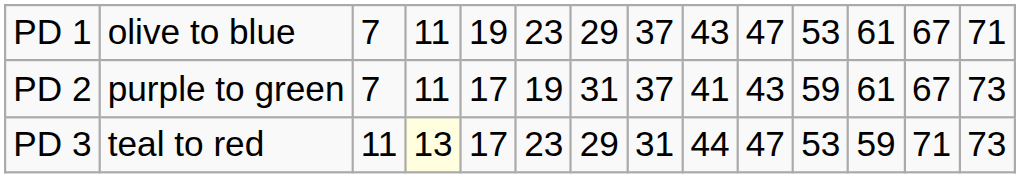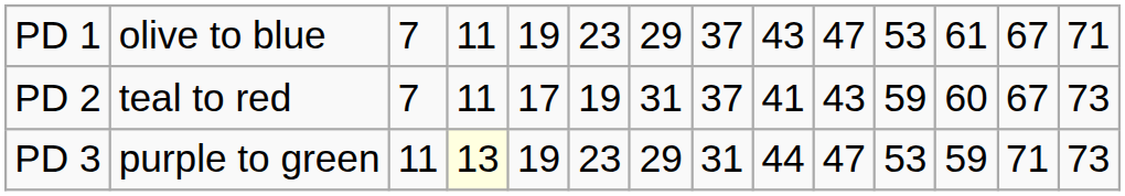PD 2 | column 2: purple to green -> teal to red
PD 2 | column 12: 61 -> 60
PD 3 | column 2: teal to red -> purple to green
PD 3 | column 5: 17 -> 19
